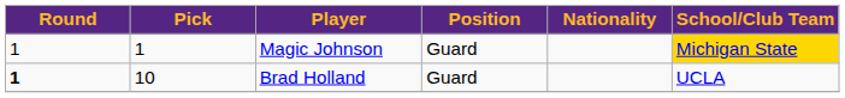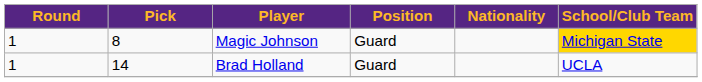Magic Johnson | Pick: 1 -> 8
Brad Holland | Round: bold -> normal
Brad Holland | Pick: 10 -> 14
